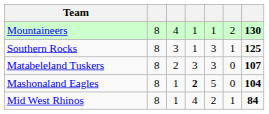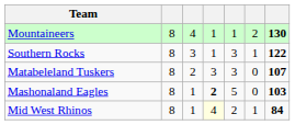Southern Rocks | column 7: 125 -> 122
Mashonaland Eagles | column 7: 104 -> 103
Mid West Rhinos | column 4: no background -> lightyellow background
